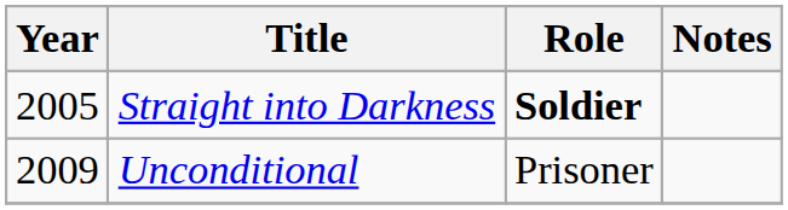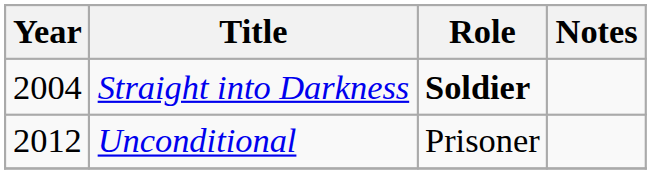Straight into Darkness | Year: 2005 -> 2004
Unconditional | Year: 2009 -> 2012
